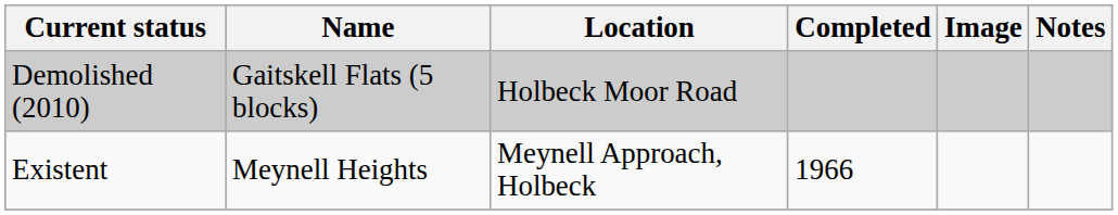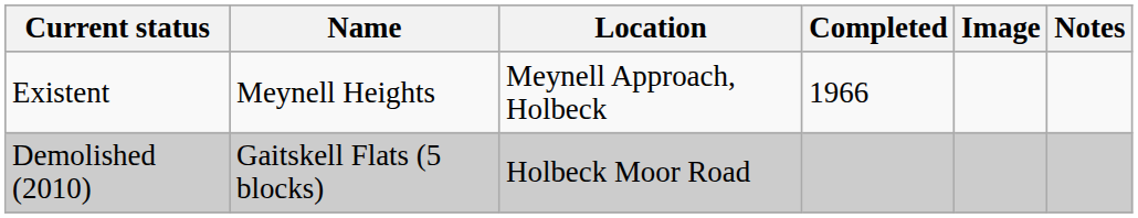rows swapped: Demolished (2010) <-> Existent
